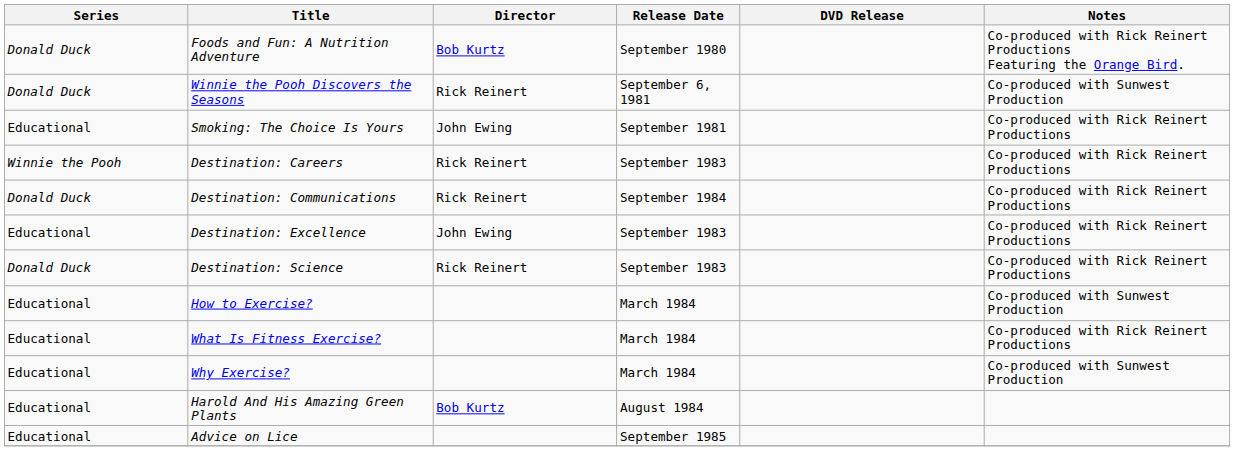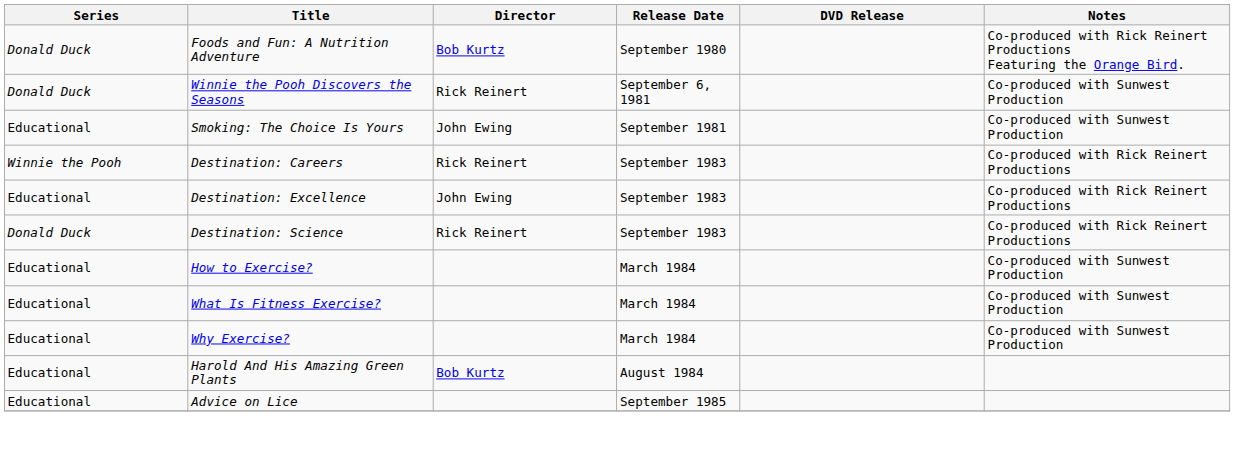Smoking: The Choice Is Yours | Notes: Co-produced with Rick Reinert Productions -> Co-produced with Sunwest Production
- row: Donald Duck | Destination: Communications | Rick Reinert | September 1984 | Co-produced with Rick Reinert Productions
What Is Fitness Exercise? | Notes: Co-produced with Rick Reinert Productions -> Co-produced with Sunwest Production
